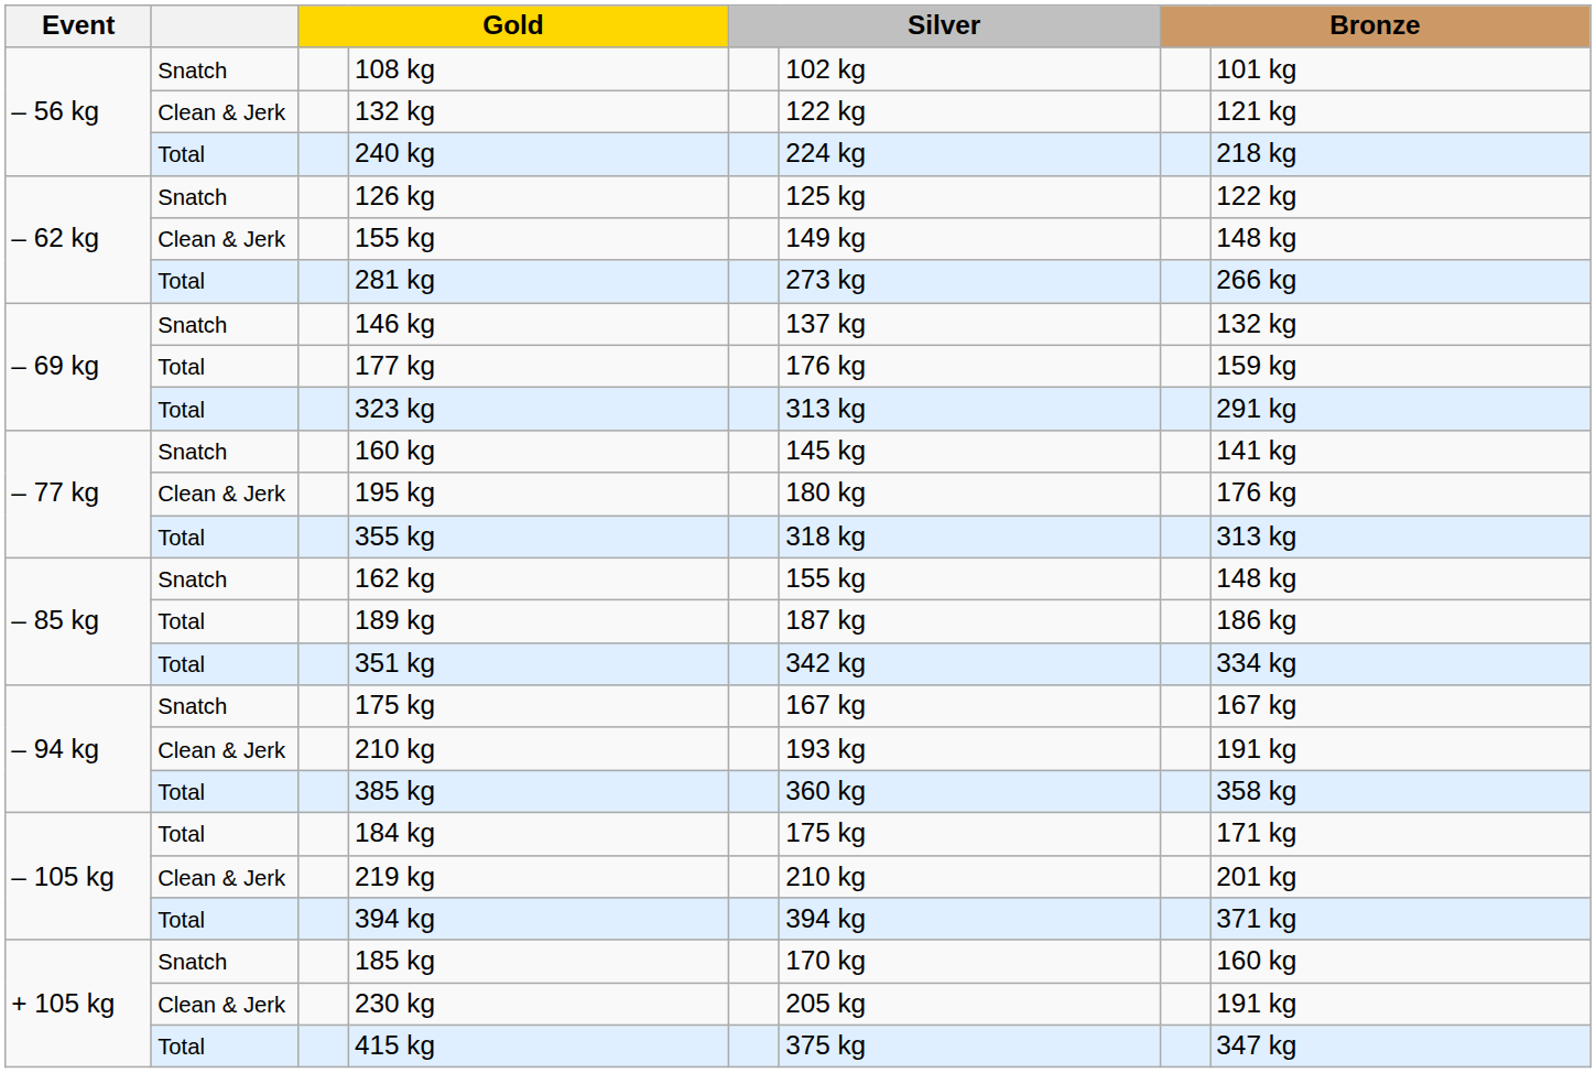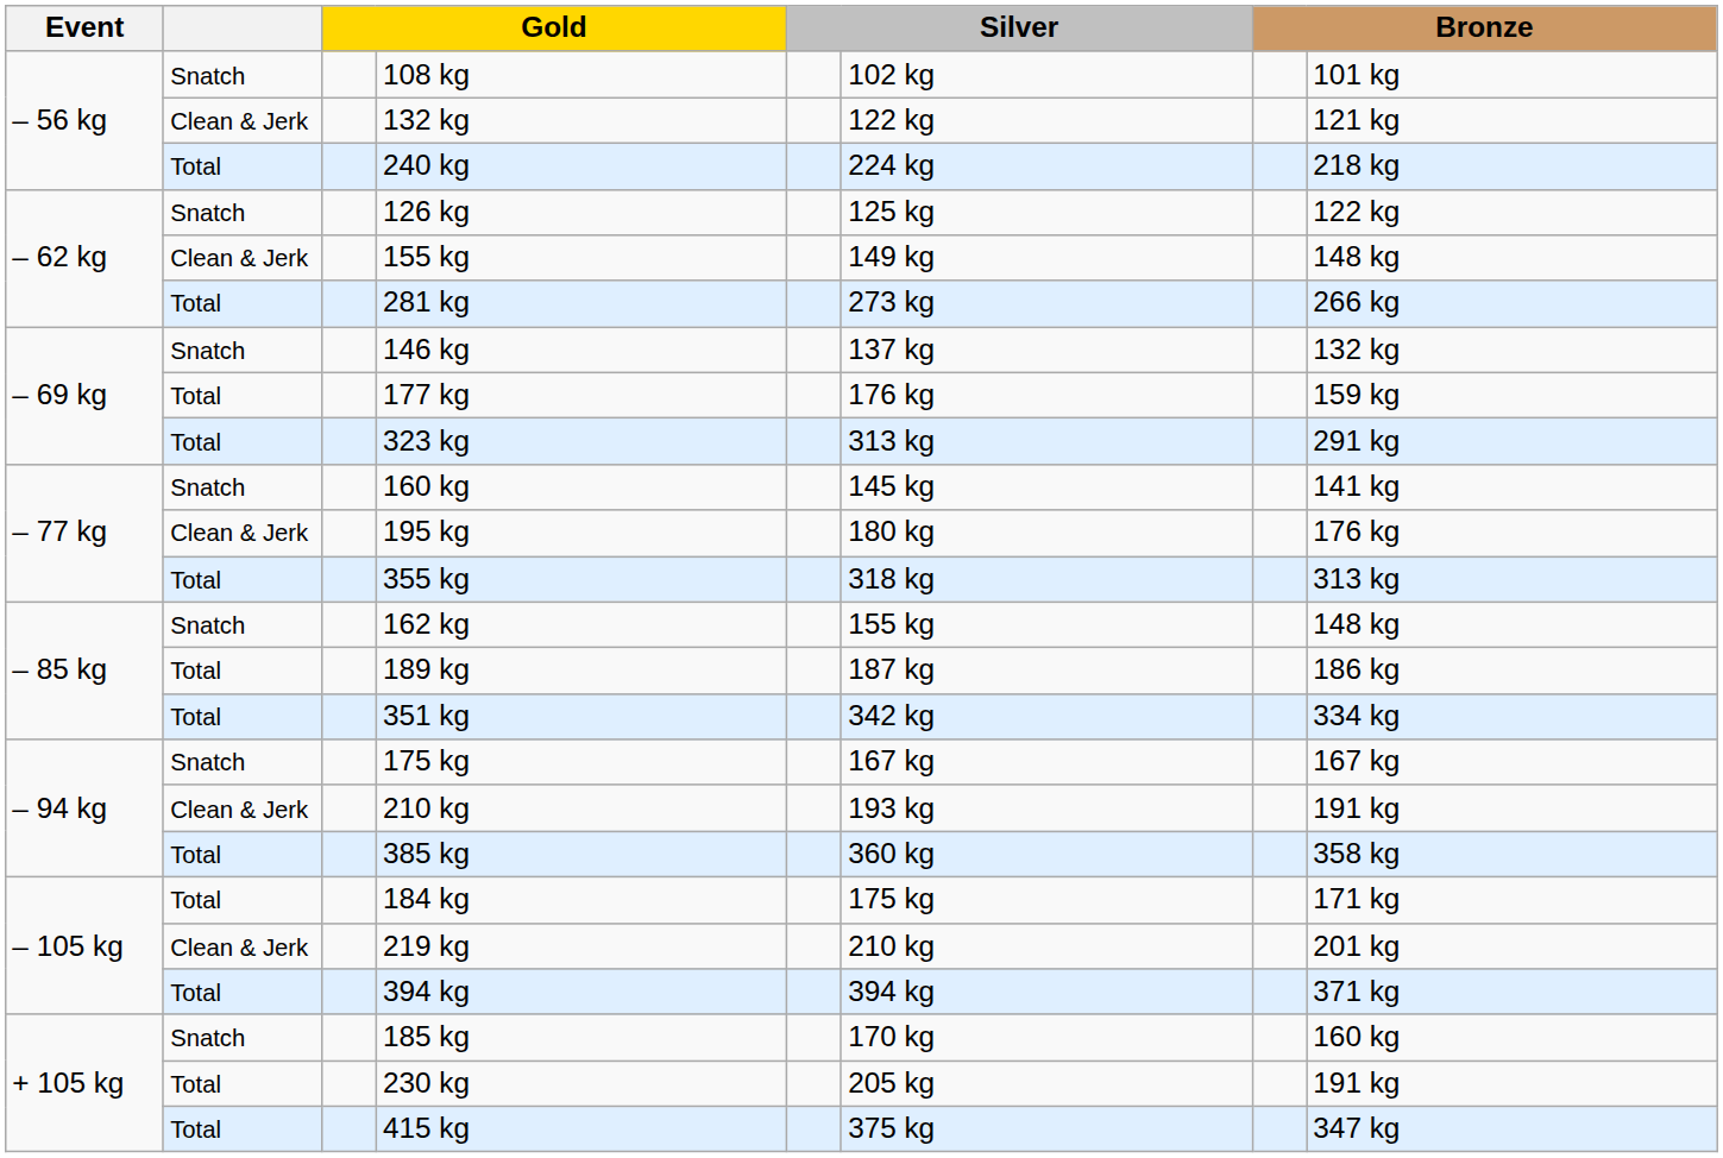230 kg | column 2: Clean & Jerk -> Total
